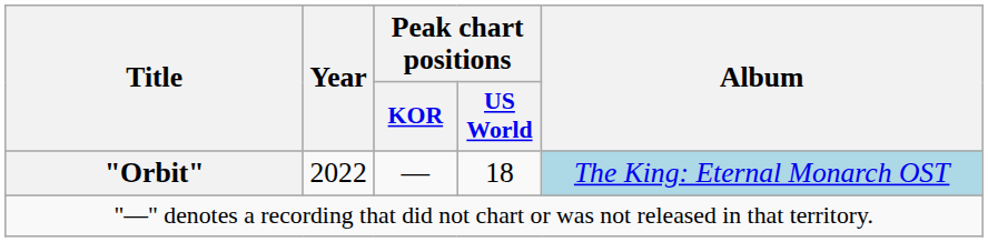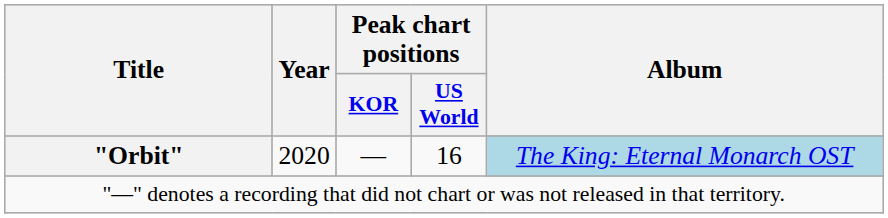"Orbit" | Year: 2022 -> 2020
"Orbit" | Peak chart positions / US World: 18 -> 16
